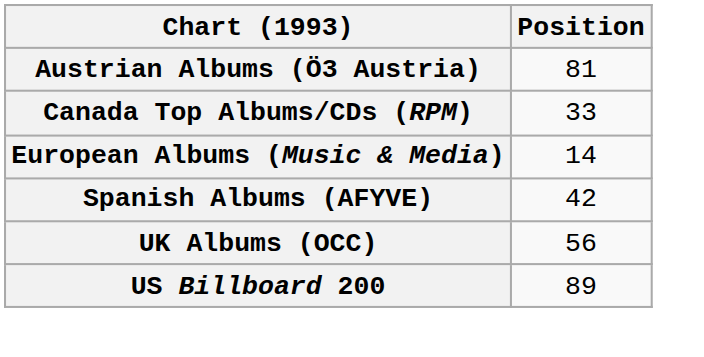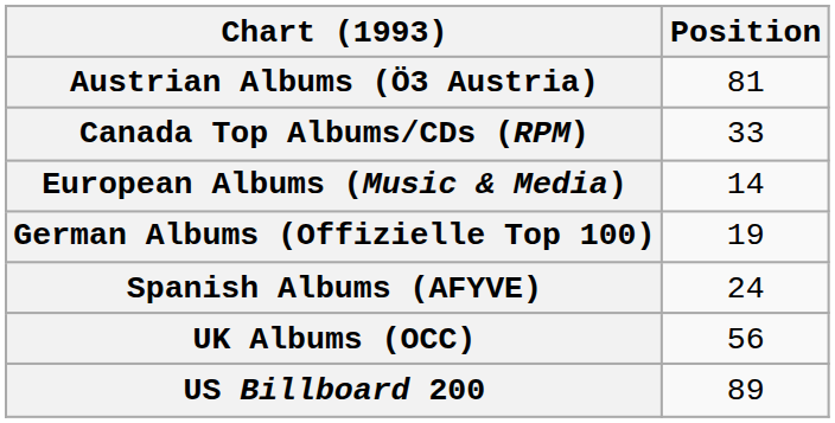+ row: German Albums (Offizielle Top 100) | 19
Spanish Albums (AFYVE) | Position: 42 -> 24
